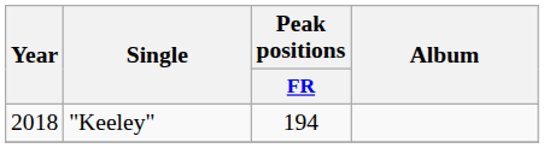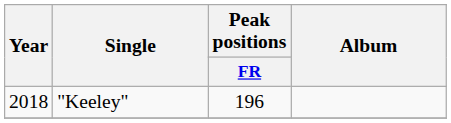"Keeley" | Peak positions / FR: 194 -> 196
